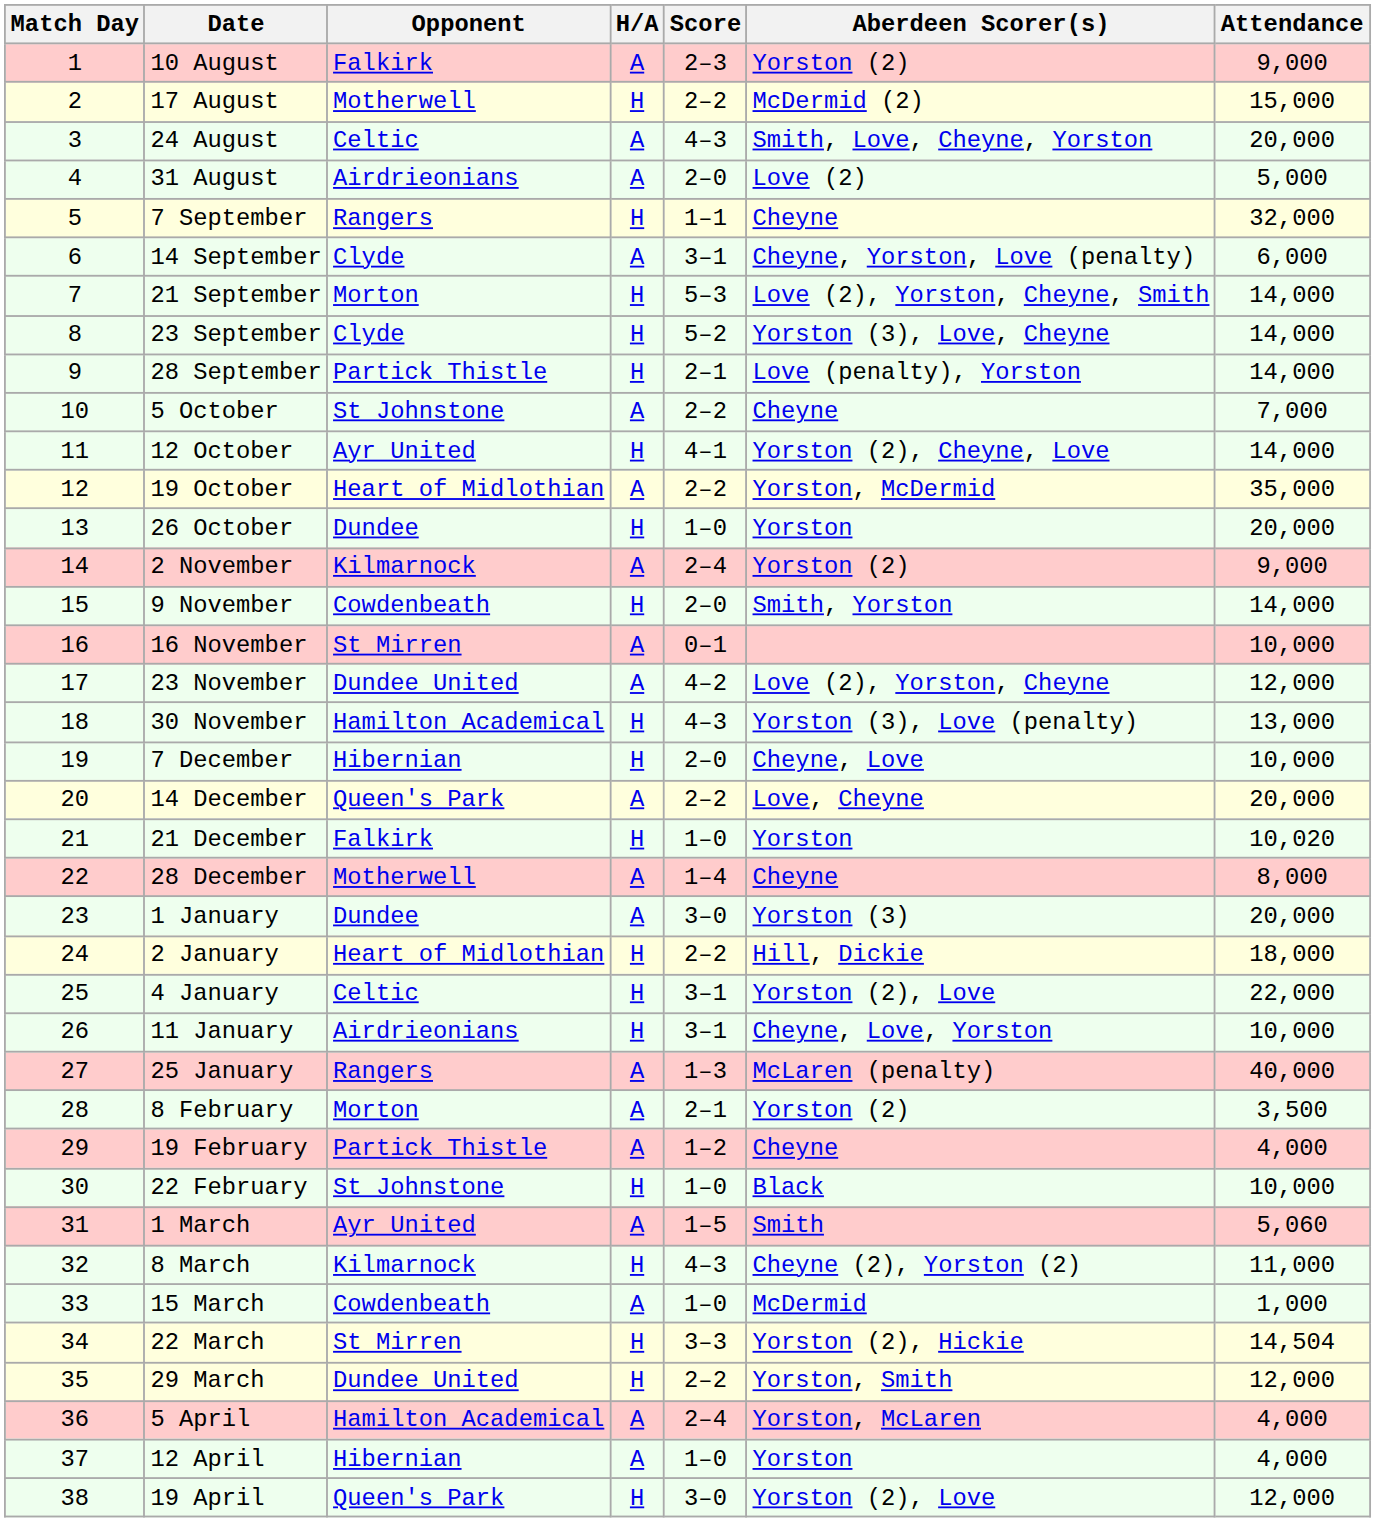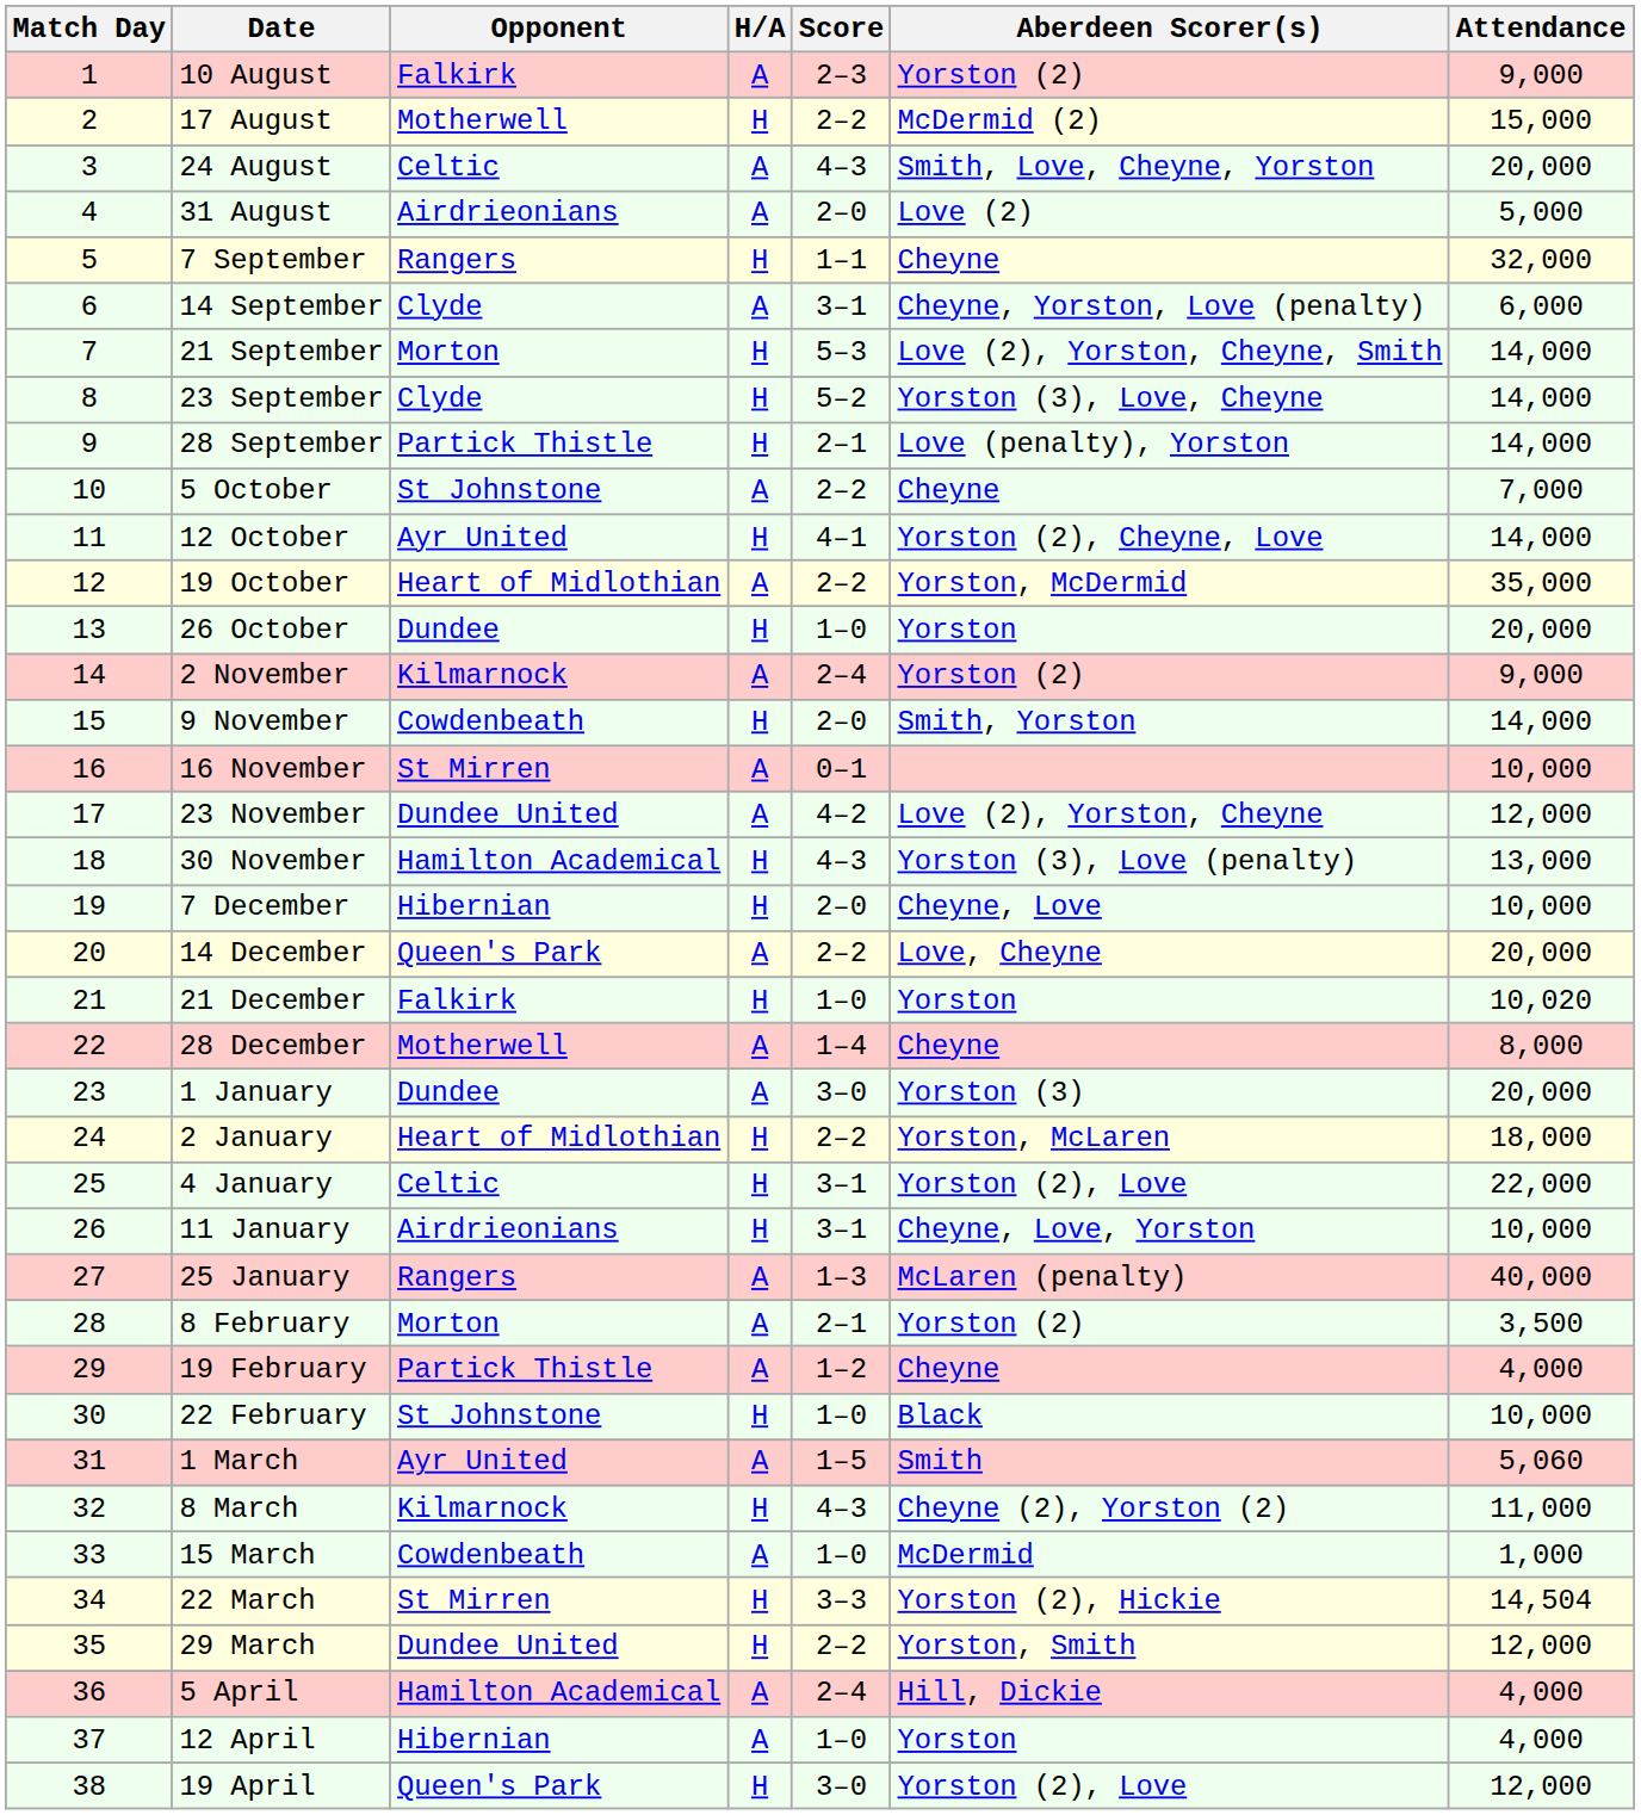2 January | Aberdeen Scorer(s): Hill, Dickie -> Yorston, McLaren
5 April | Aberdeen Scorer(s): Yorston, McLaren -> Hill, Dickie
